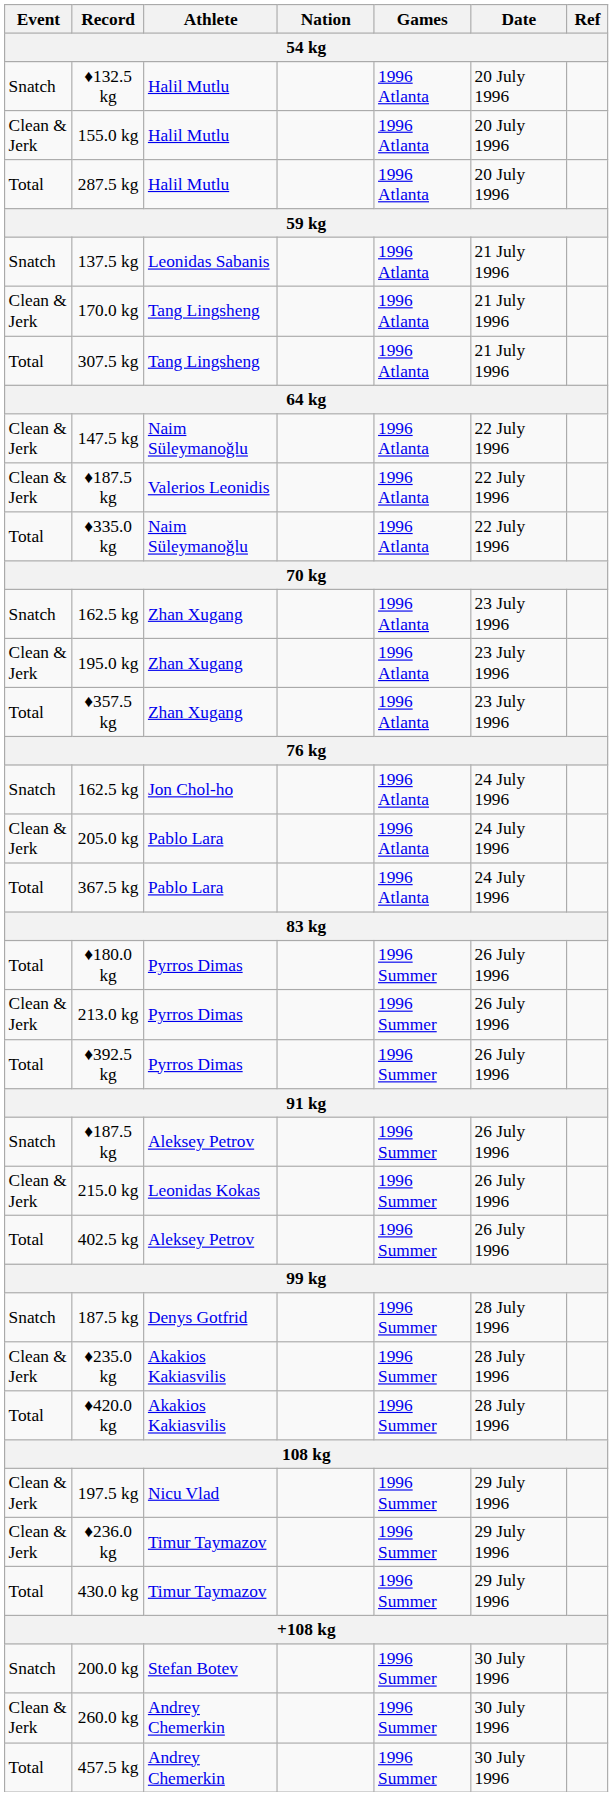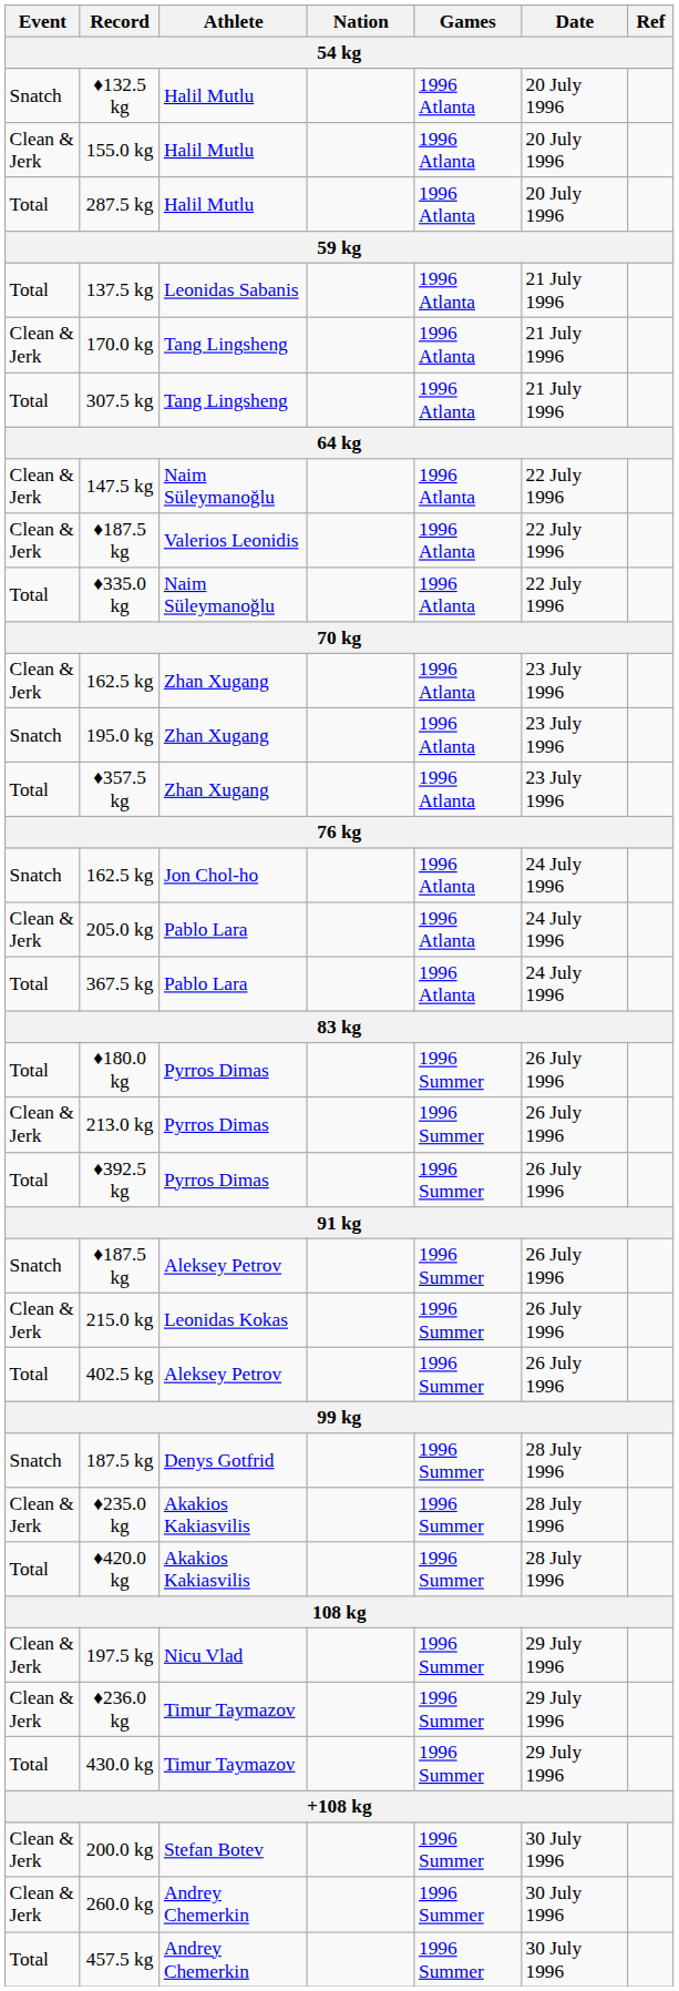137.5 kg | Event: Snatch -> Total
162.5 kg / Zhan Xugang | Event: Snatch -> Clean & Jerk
195.0 kg | Event: Clean & Jerk -> Snatch
200.0 kg | Event: Snatch -> Clean & Jerk
